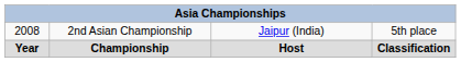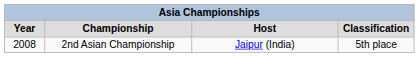rows swapped: Year <-> 2008
